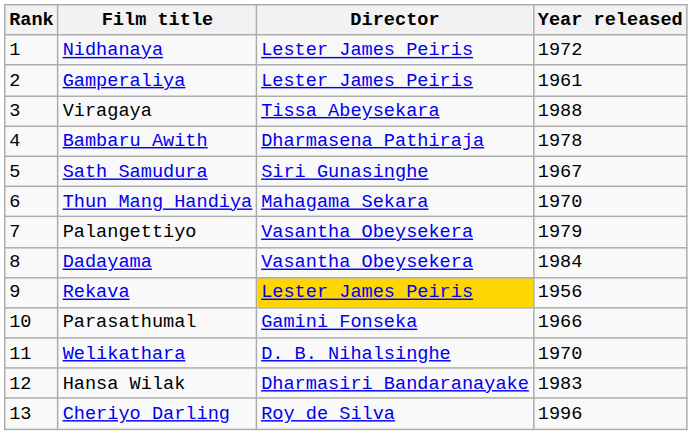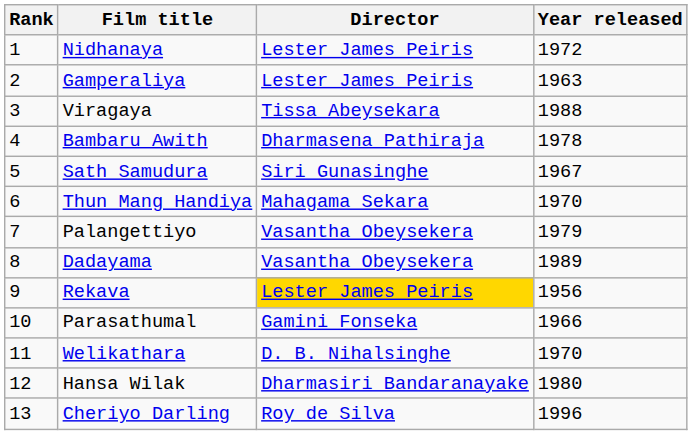Gamperaliya | Year released: 1961 -> 1963
Dadayama | Year released: 1984 -> 1989
Hansa Wilak | Year released: 1983 -> 1980
